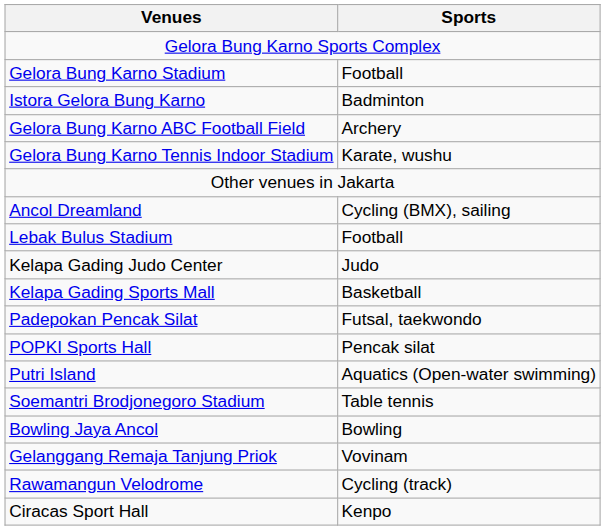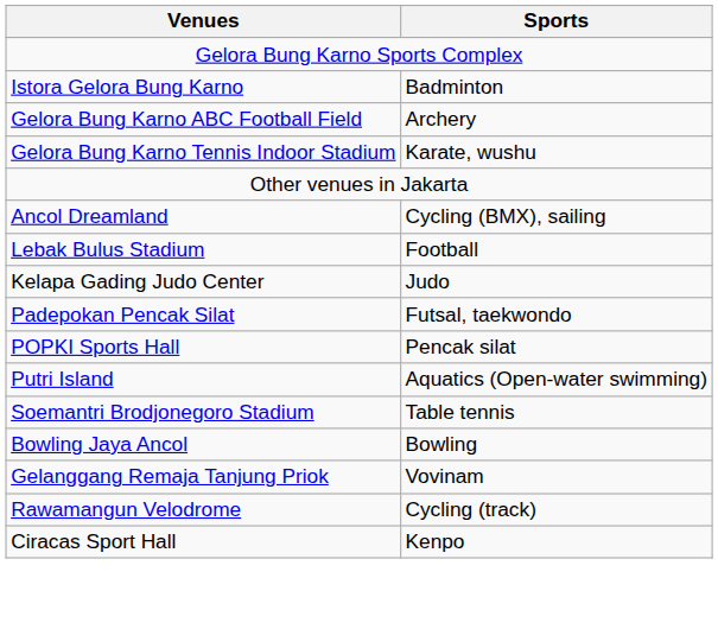- row: Gelora Bung Karno Stadium | Football
- row: Kelapa Gading Sports Mall | Basketball
